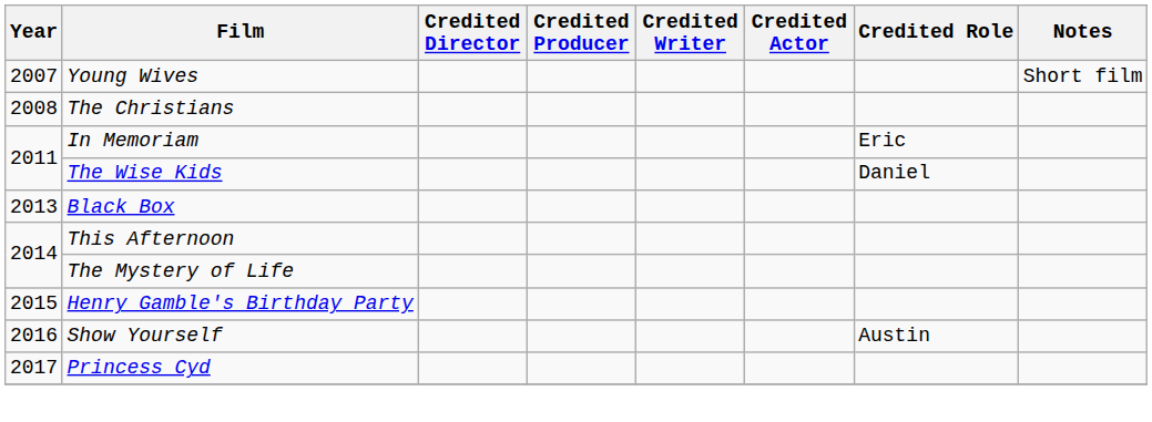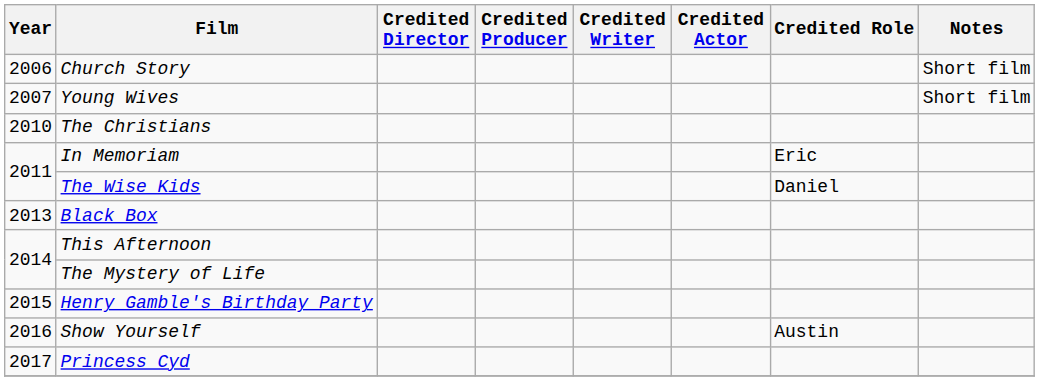+ row: 2006 | Church Story | Short film
The Christians | Year: 2008 -> 2010
